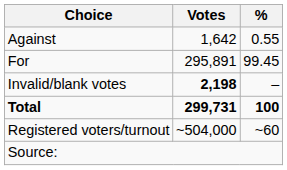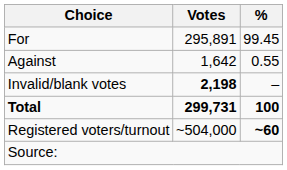rows swapped: For <-> Against
Registered voters/turnout | %: normal -> bold
